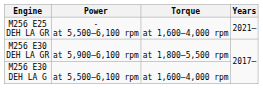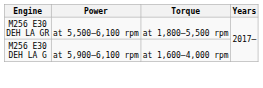- row: M256 E25 DEH LA GR | - at 5,500–6,100 rpm | at 1,600–4,000 rpm | 2021–
M256 E30 DEH LA GR | Power: at 5,900–6,100 rpm -> at 5,500–6,100 rpm
M256 E30 DEH LA G | Power: at 5,500–6,100 rpm -> at 5,900–6,100 rpm
